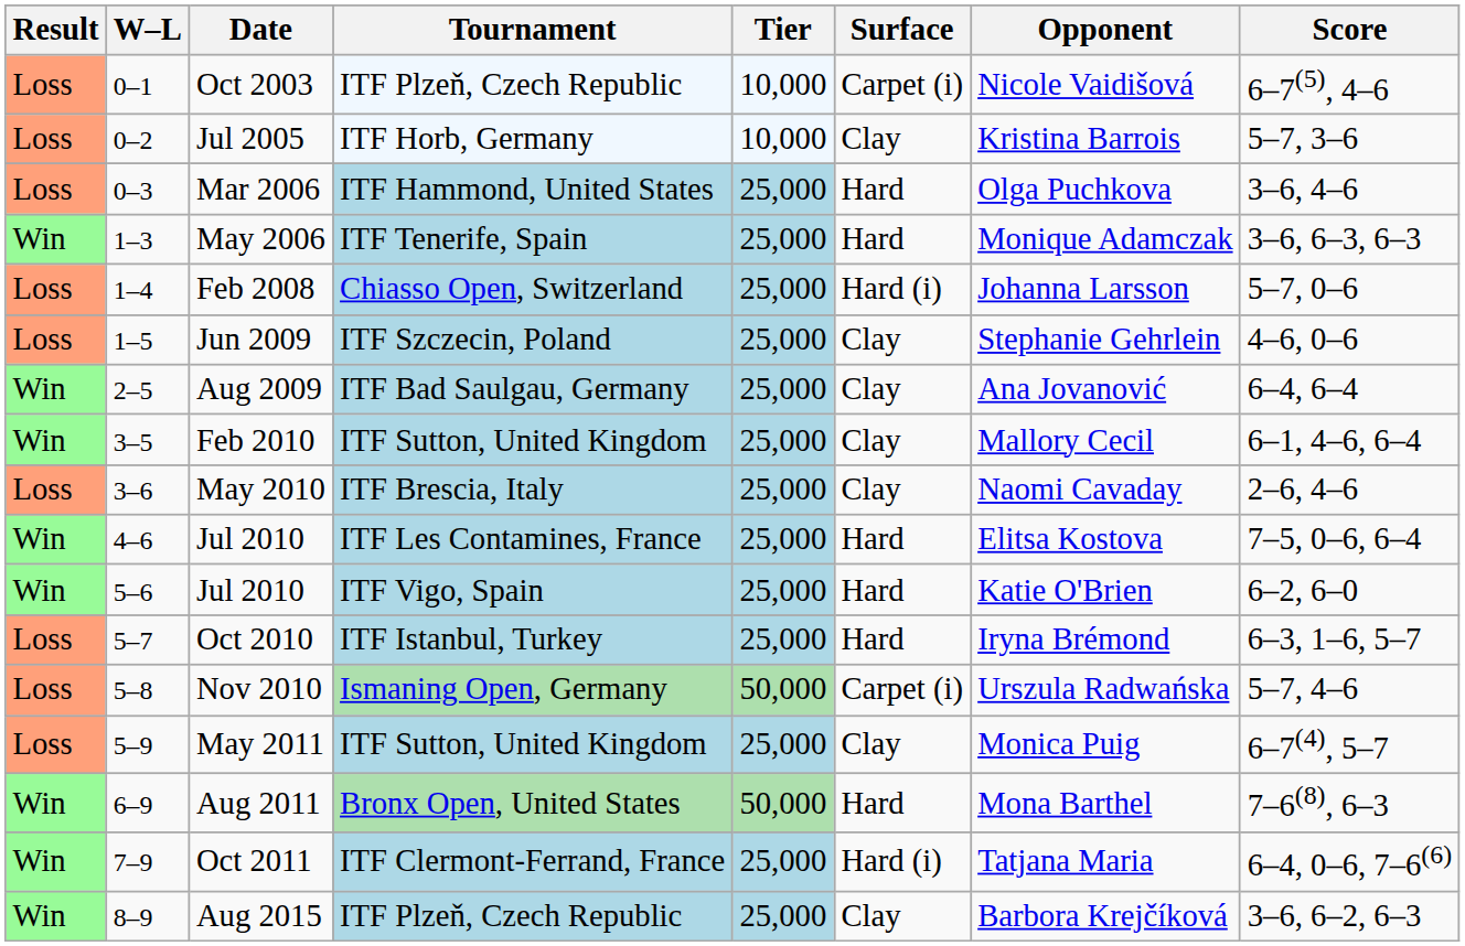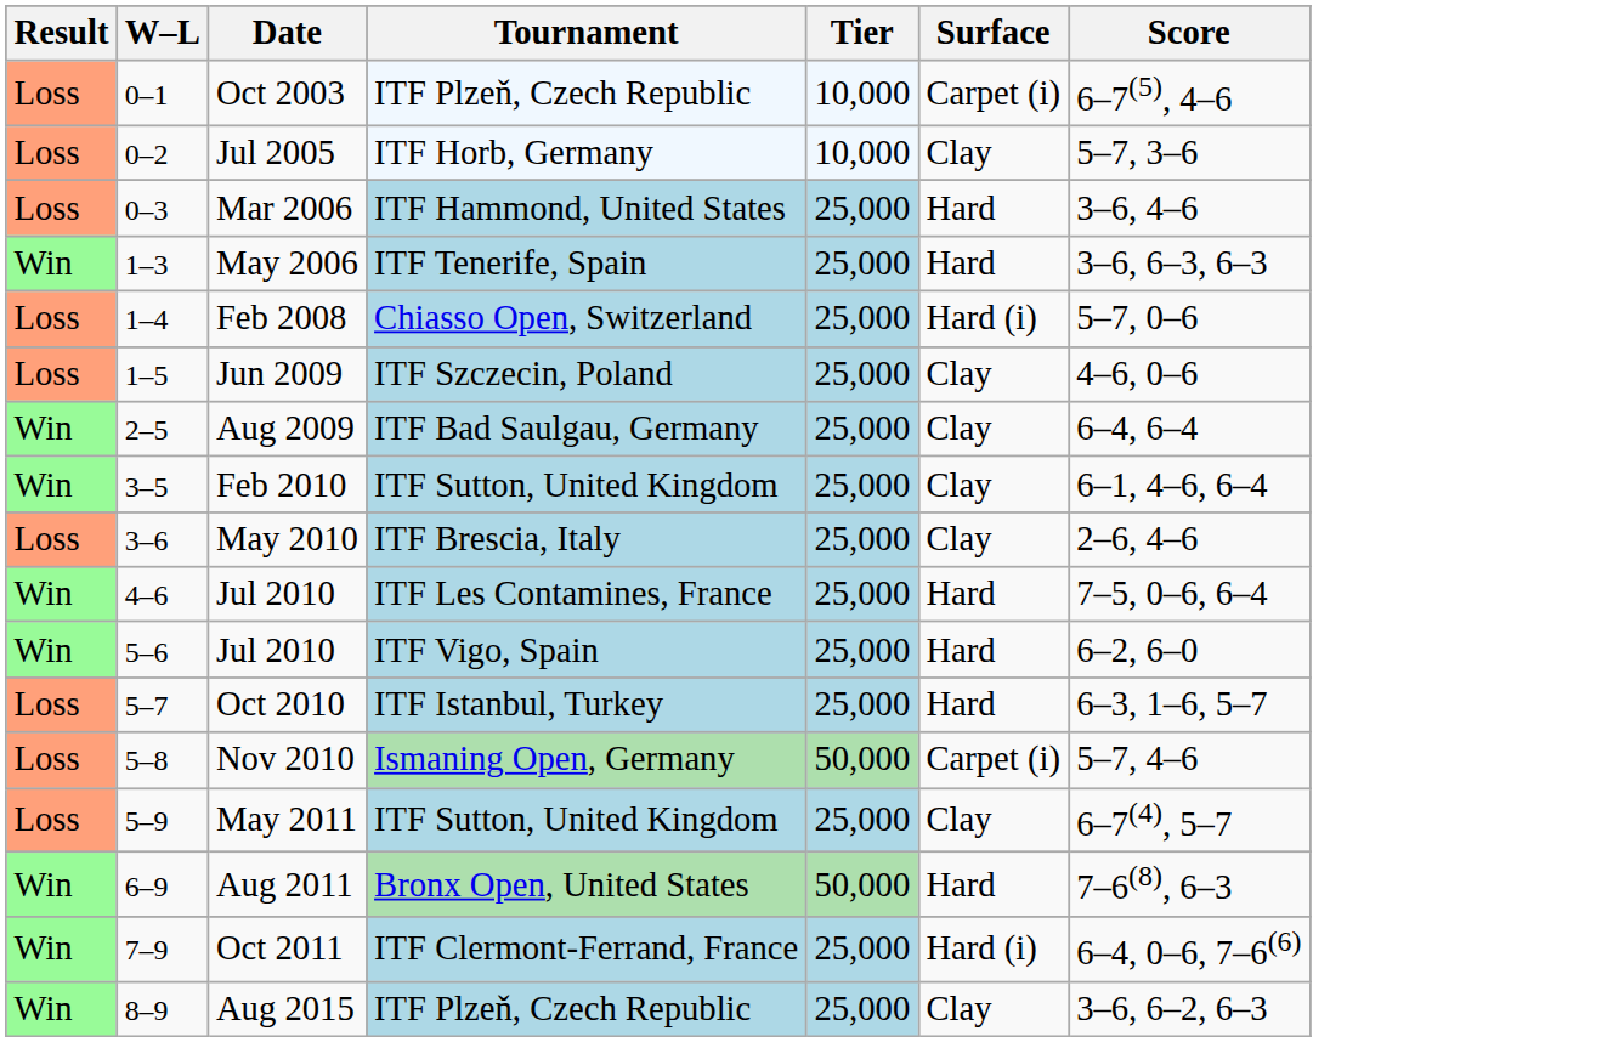- column: Opponent | Nicole Vaidišová | Kristina Barrois | Olga Puchkova | Monique Adamczak | Johanna Larsson | Stephanie Gehrlein | Ana Jovanović | Mallory Cecil | Naomi Cavaday | Elitsa Kostova | Katie O'Brien | Iryna Brémond | Urszula Radwańska | Monica Puig | Mona Barthel | Tatjana Maria | Barbora Krejčíková
